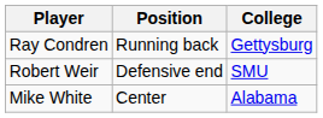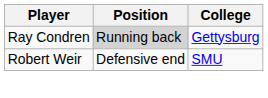Ray Condren | Position: no background -> lightgrey background
- row: Mike White | Center | Alabama
